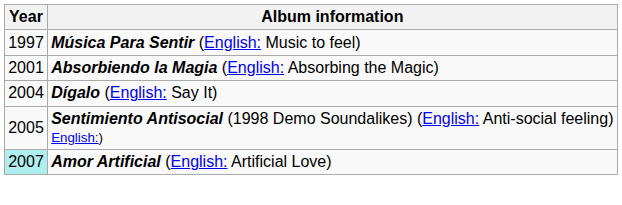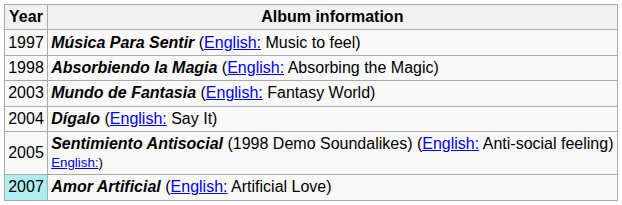Absorbiendo la Magia (English: Absorbing the Magic) | Year: 2001 -> 1998
+ row: 2003 | Mundo de Fantasia (English: Fantasy World)
